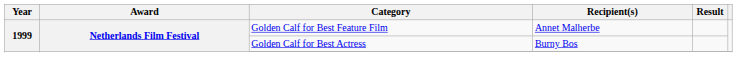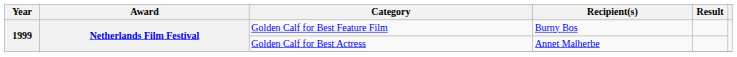Golden Calf for Best Feature Film | Recipient(s): Annet Malherbe -> Burny Bos
Golden Calf for Best Actress | Recipient(s): Burny Bos -> Annet Malherbe
